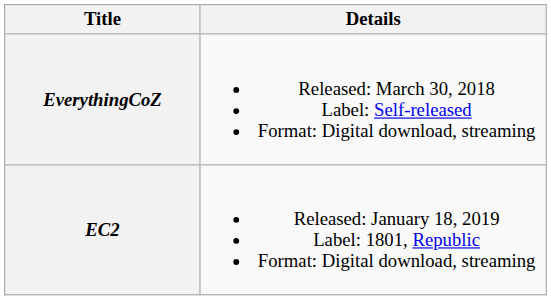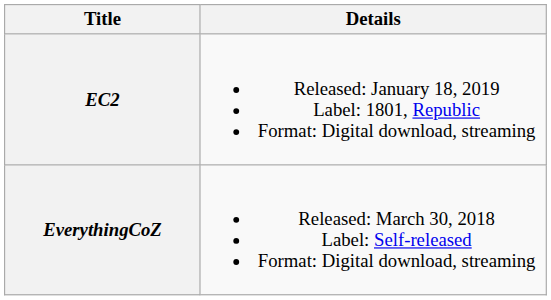rows swapped: EverythingCoZ <-> EC2
